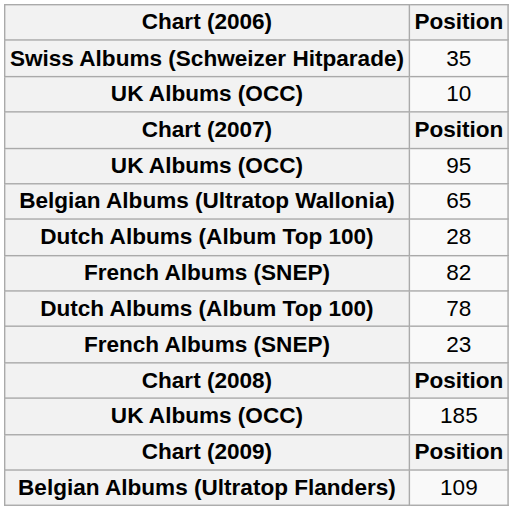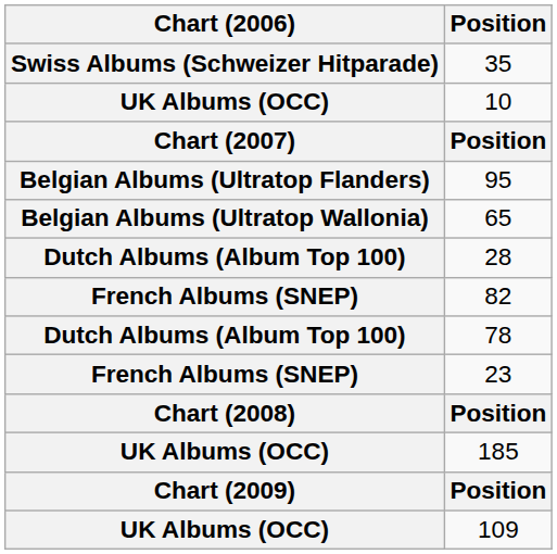95 | Chart (2006): UK Albums (OCC) -> Belgian Albums (Ultratop Flanders)
109 | Chart (2006): Belgian Albums (Ultratop Flanders) -> UK Albums (OCC)
